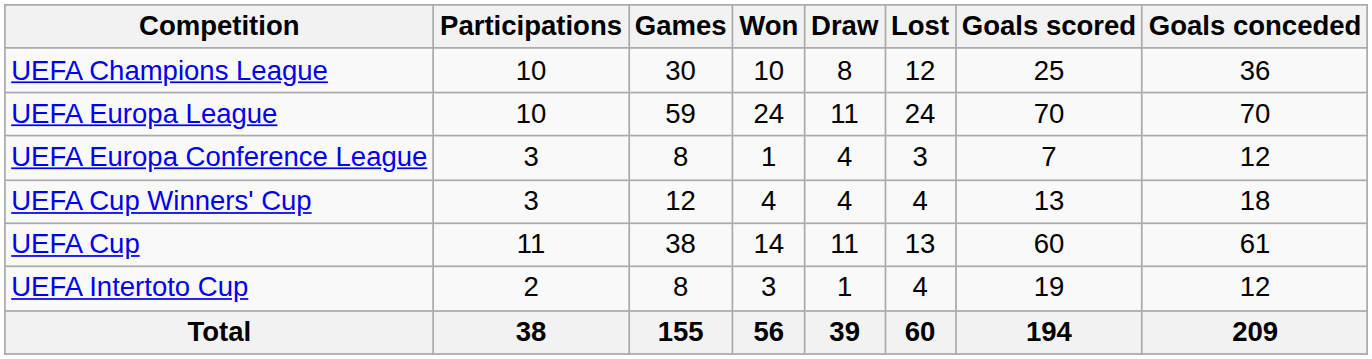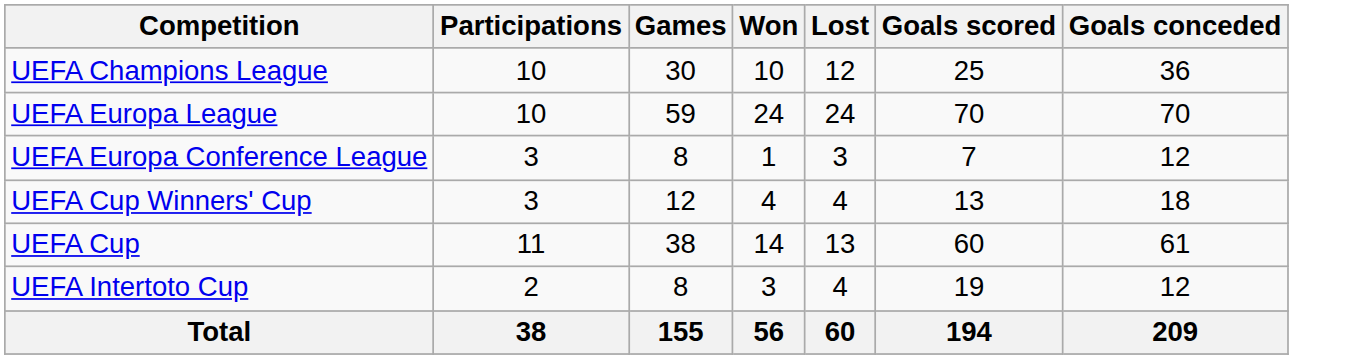- column: Draw | 8 | 11 | 4 | 4 | 11 | 1 | 39
